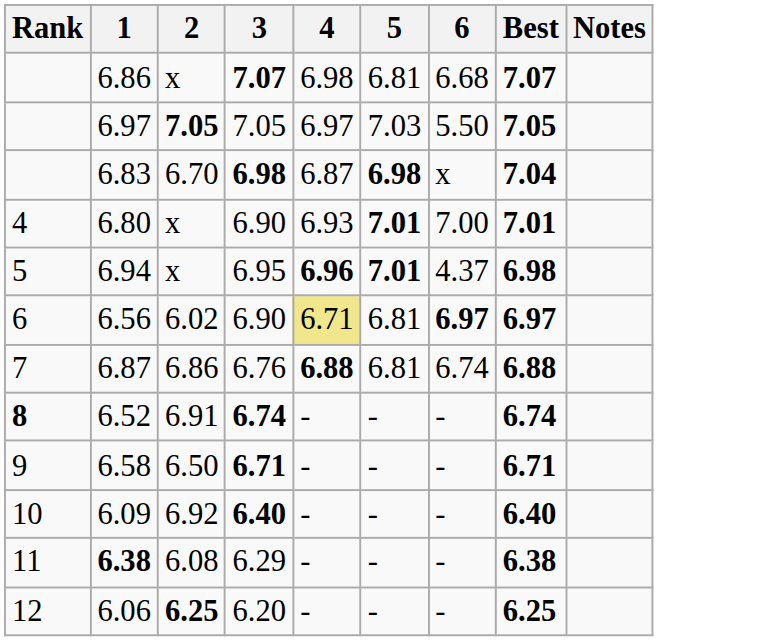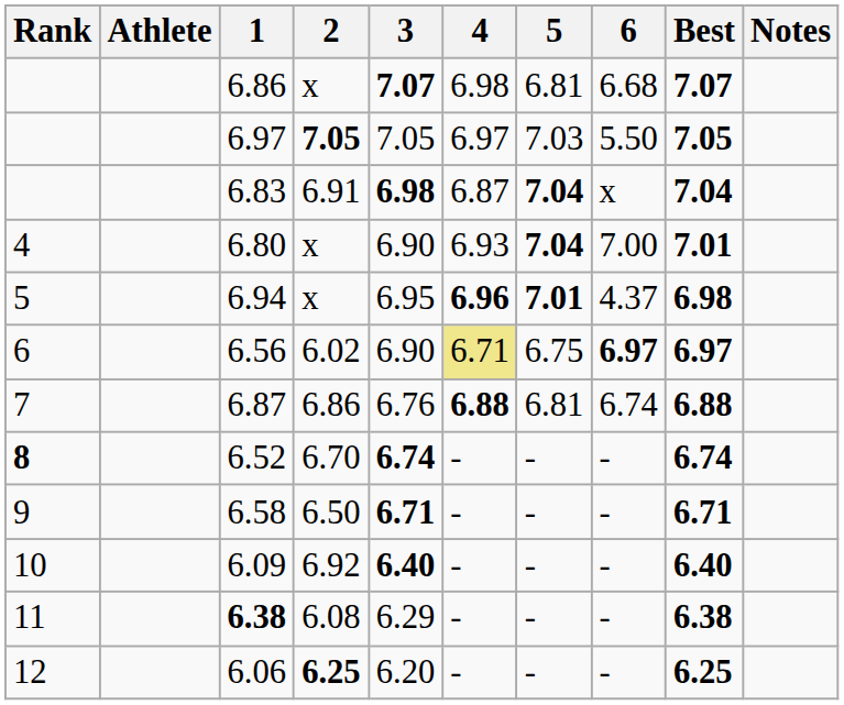+ column: Athlete
6.83 | 2: 6.70 -> 6.91
6.83 | 5: 6.98 -> 7.04
6.80 | 5: 7.01 -> 7.04
6.56 | 5: 6.81 -> 6.75
6.52 | 2: 6.91 -> 6.70
